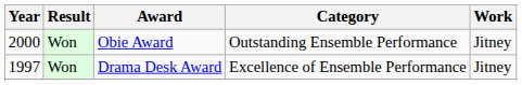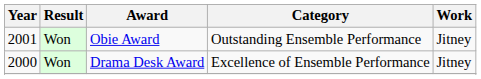Obie Award | Year: 2000 -> 2001
Drama Desk Award | Year: 1997 -> 2000
